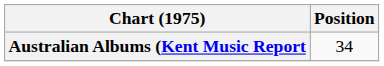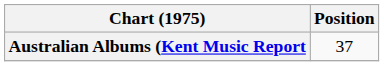Australian Albums (Kent Music Report | Position: 34 -> 37
